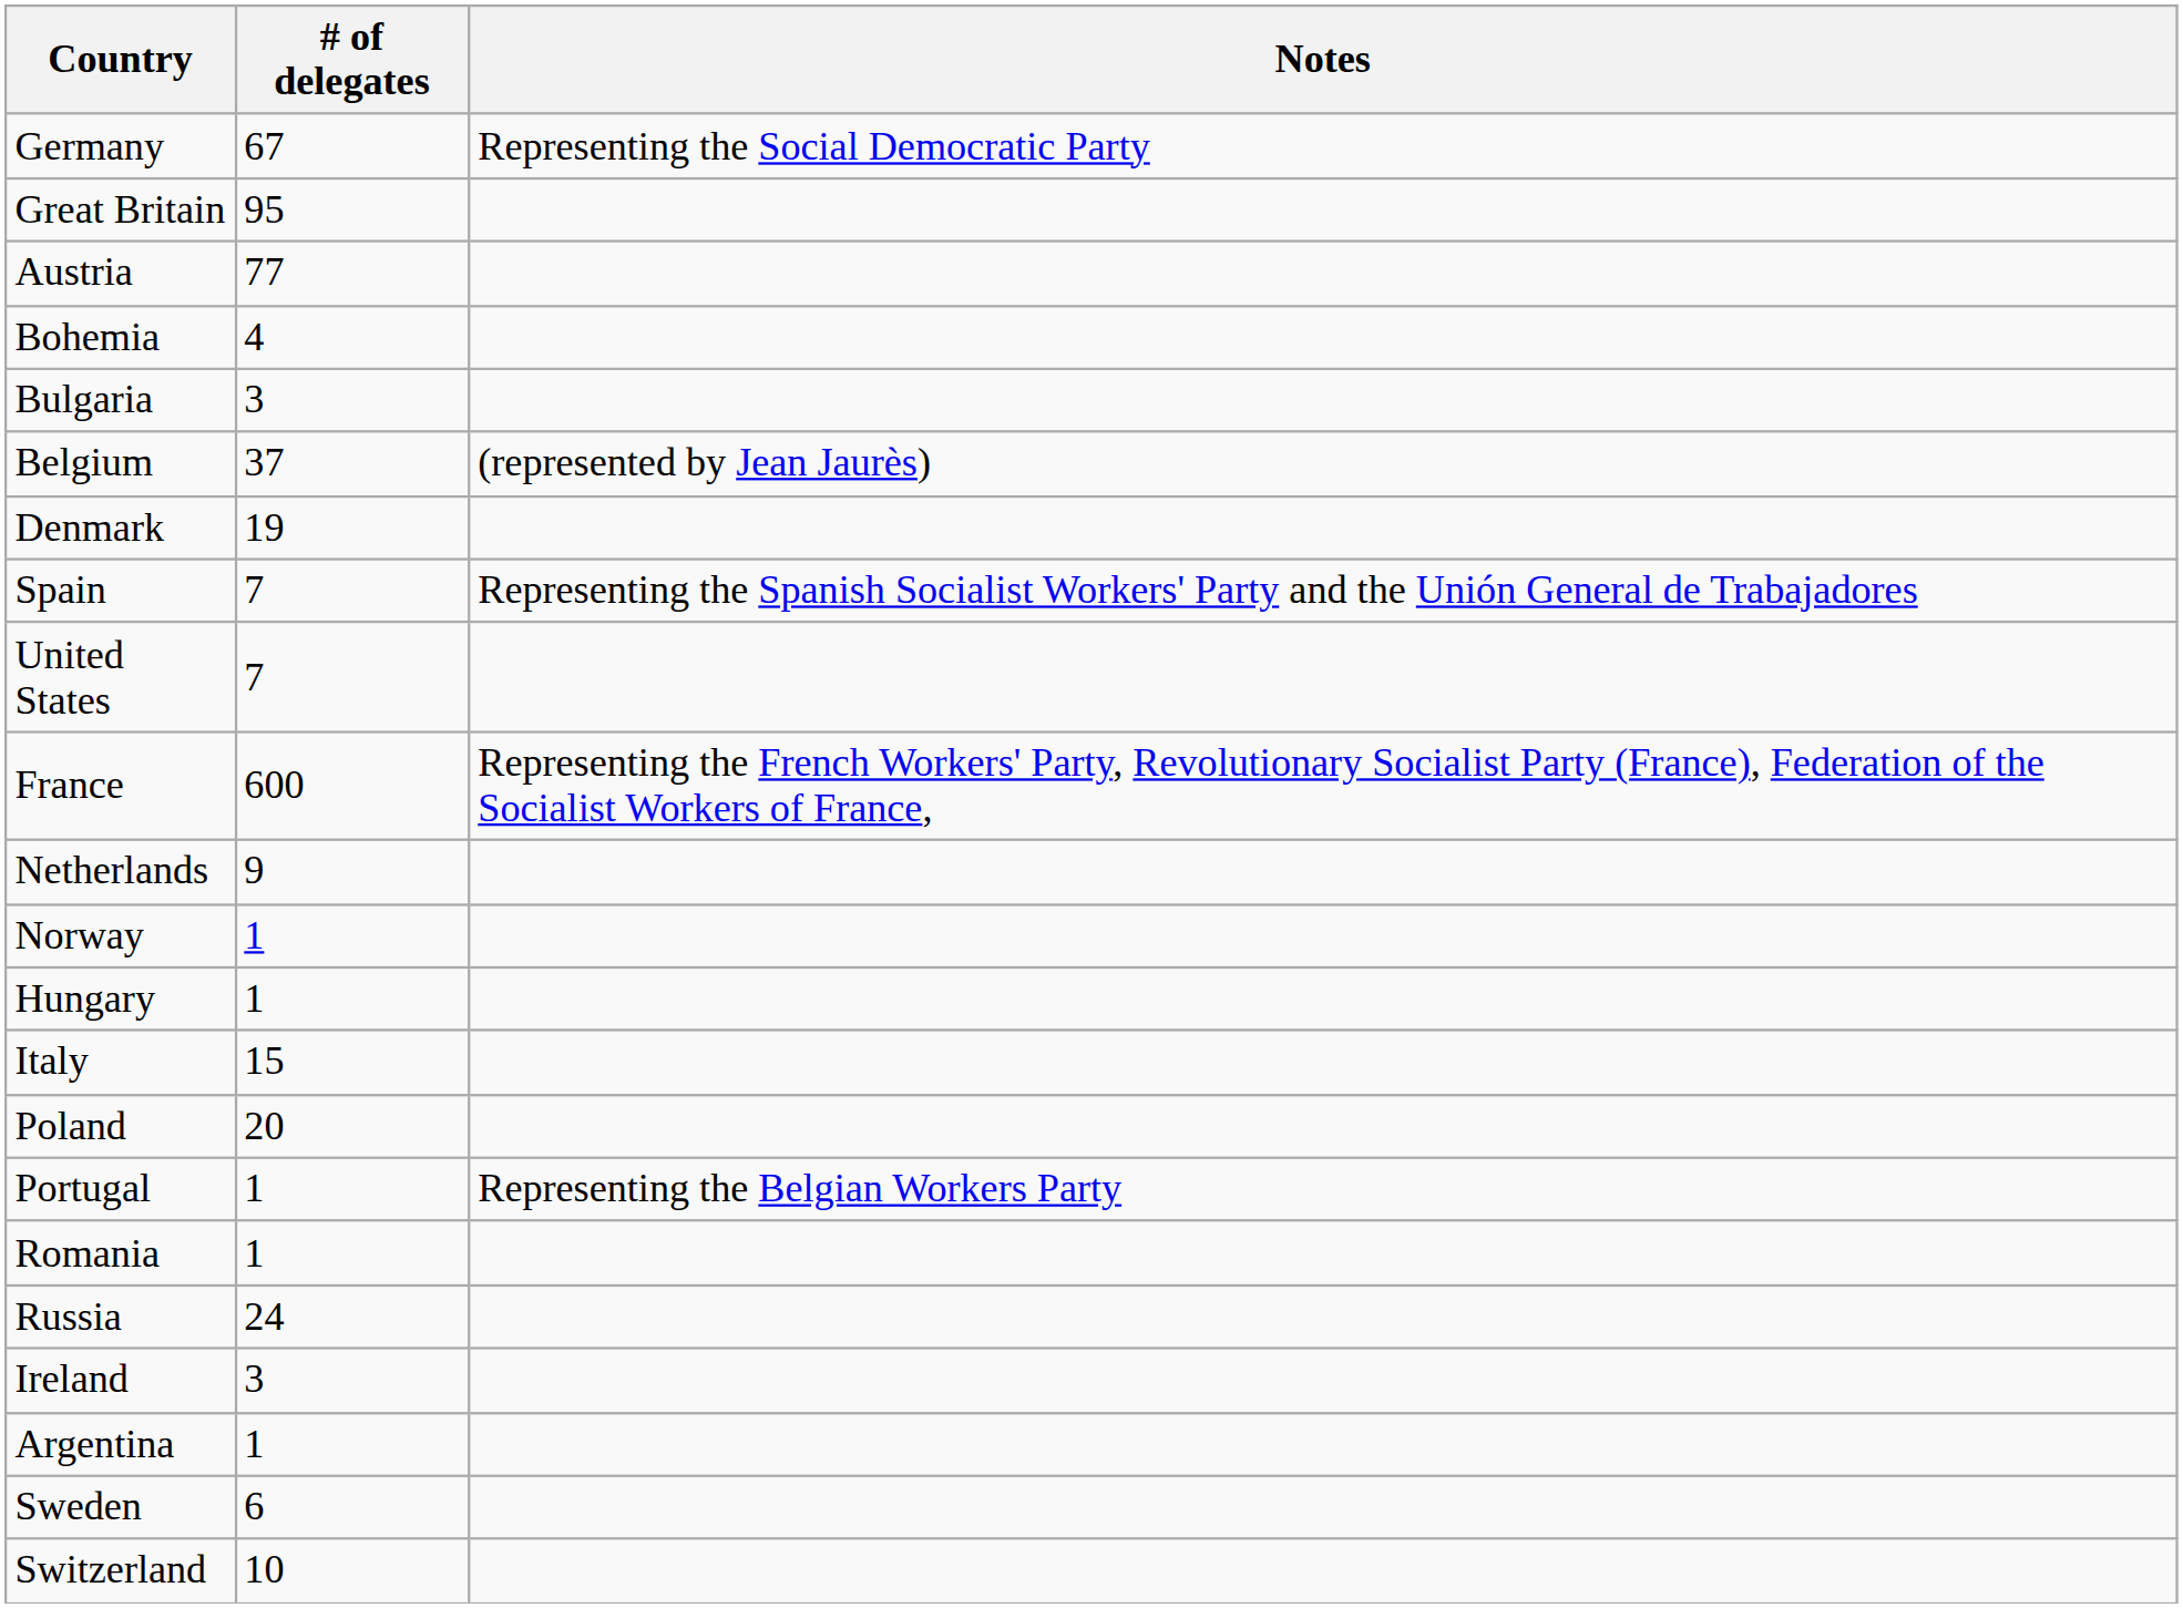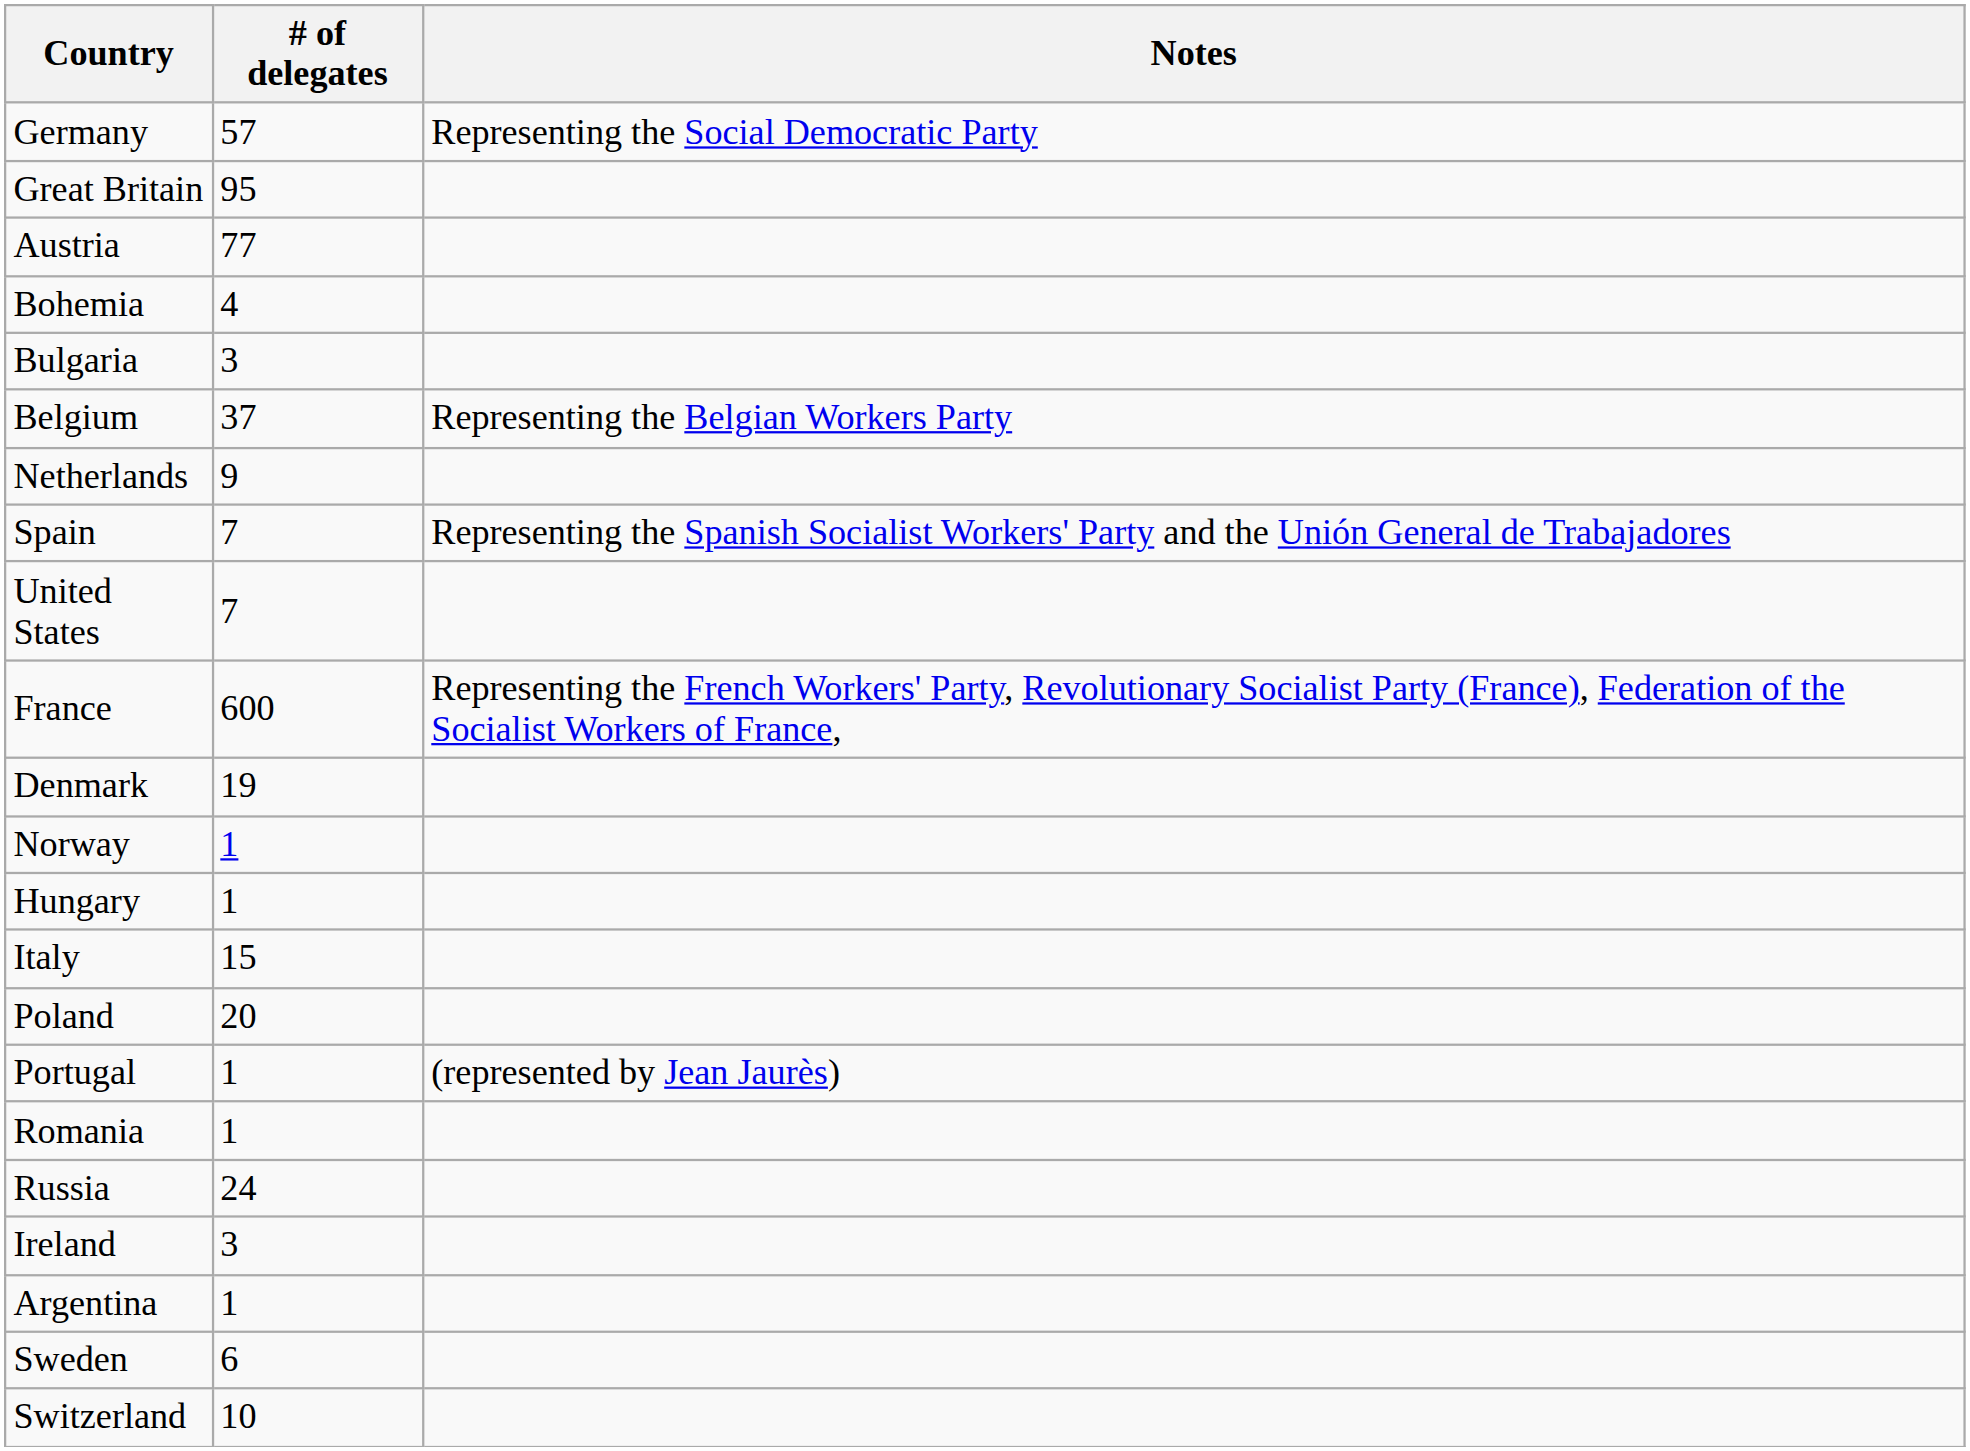Germany | # of delegates: 67 -> 57
Belgium | Notes: (represented by Jean Jaurès) -> Representing the Belgian Workers Party
rows swapped: Denmark <-> Netherlands
Portugal | Notes: Representing the Belgian Workers Party -> (represented by Jean Jaurès)
